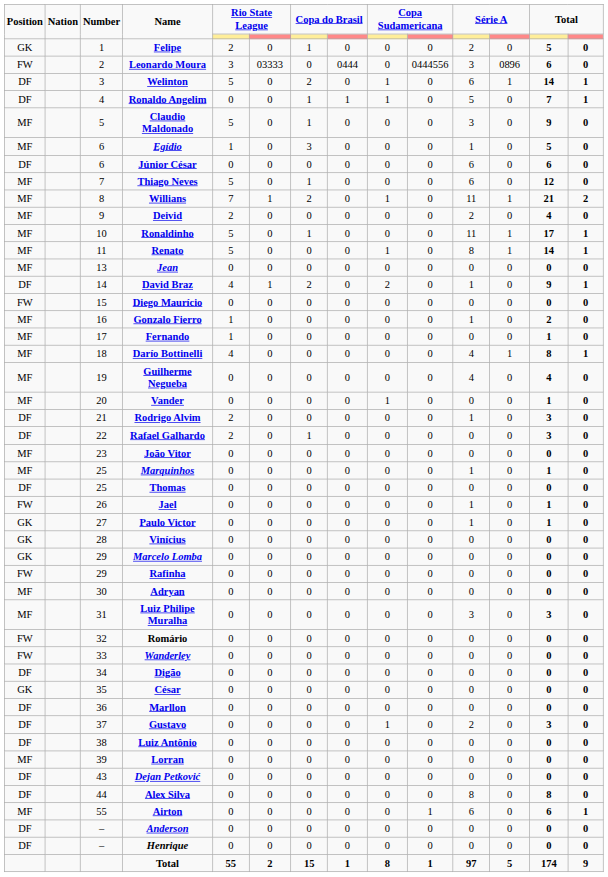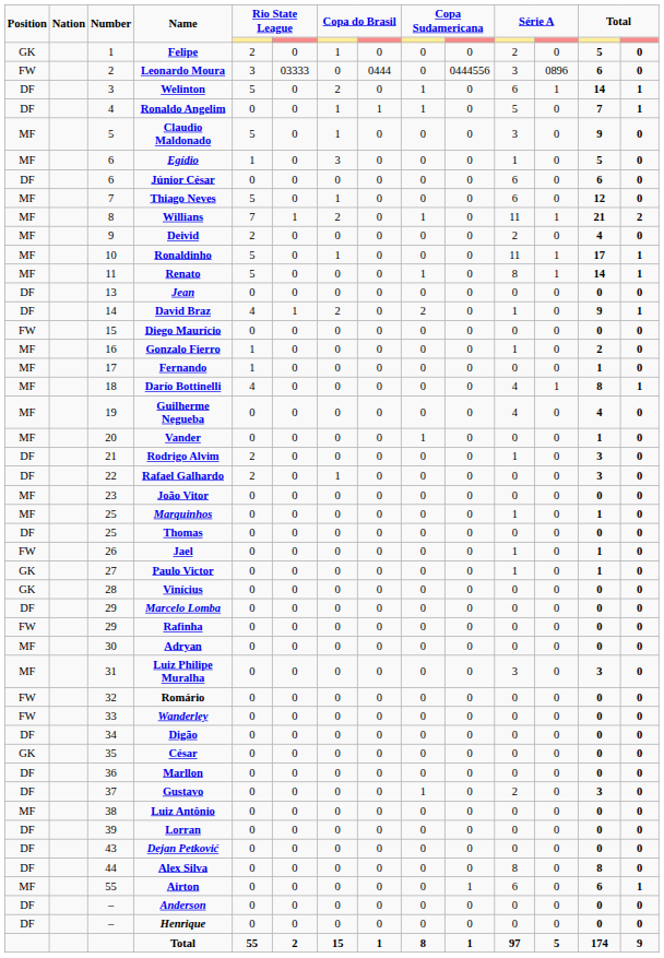Jean | Position: MF -> DF
Marcelo Lomba | Position: GK -> DF
Luiz Antônio | Position: DF -> MF
Lorran | Position: MF -> DF
